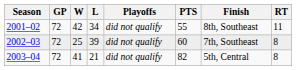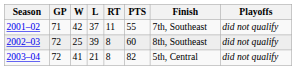columns swapped: RT <-> Playoffs
2001–02 | GP: 72 -> 71
2001–02 | L: 34 -> 37
2001–02 | Finish: 8th, Southeast -> 7th, Southeast
2002–03 | Finish: 7th, Southeast -> 8th, Southeast
